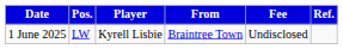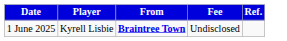- column: Pos. | LW
1 June 2025 | From: normal -> bold
